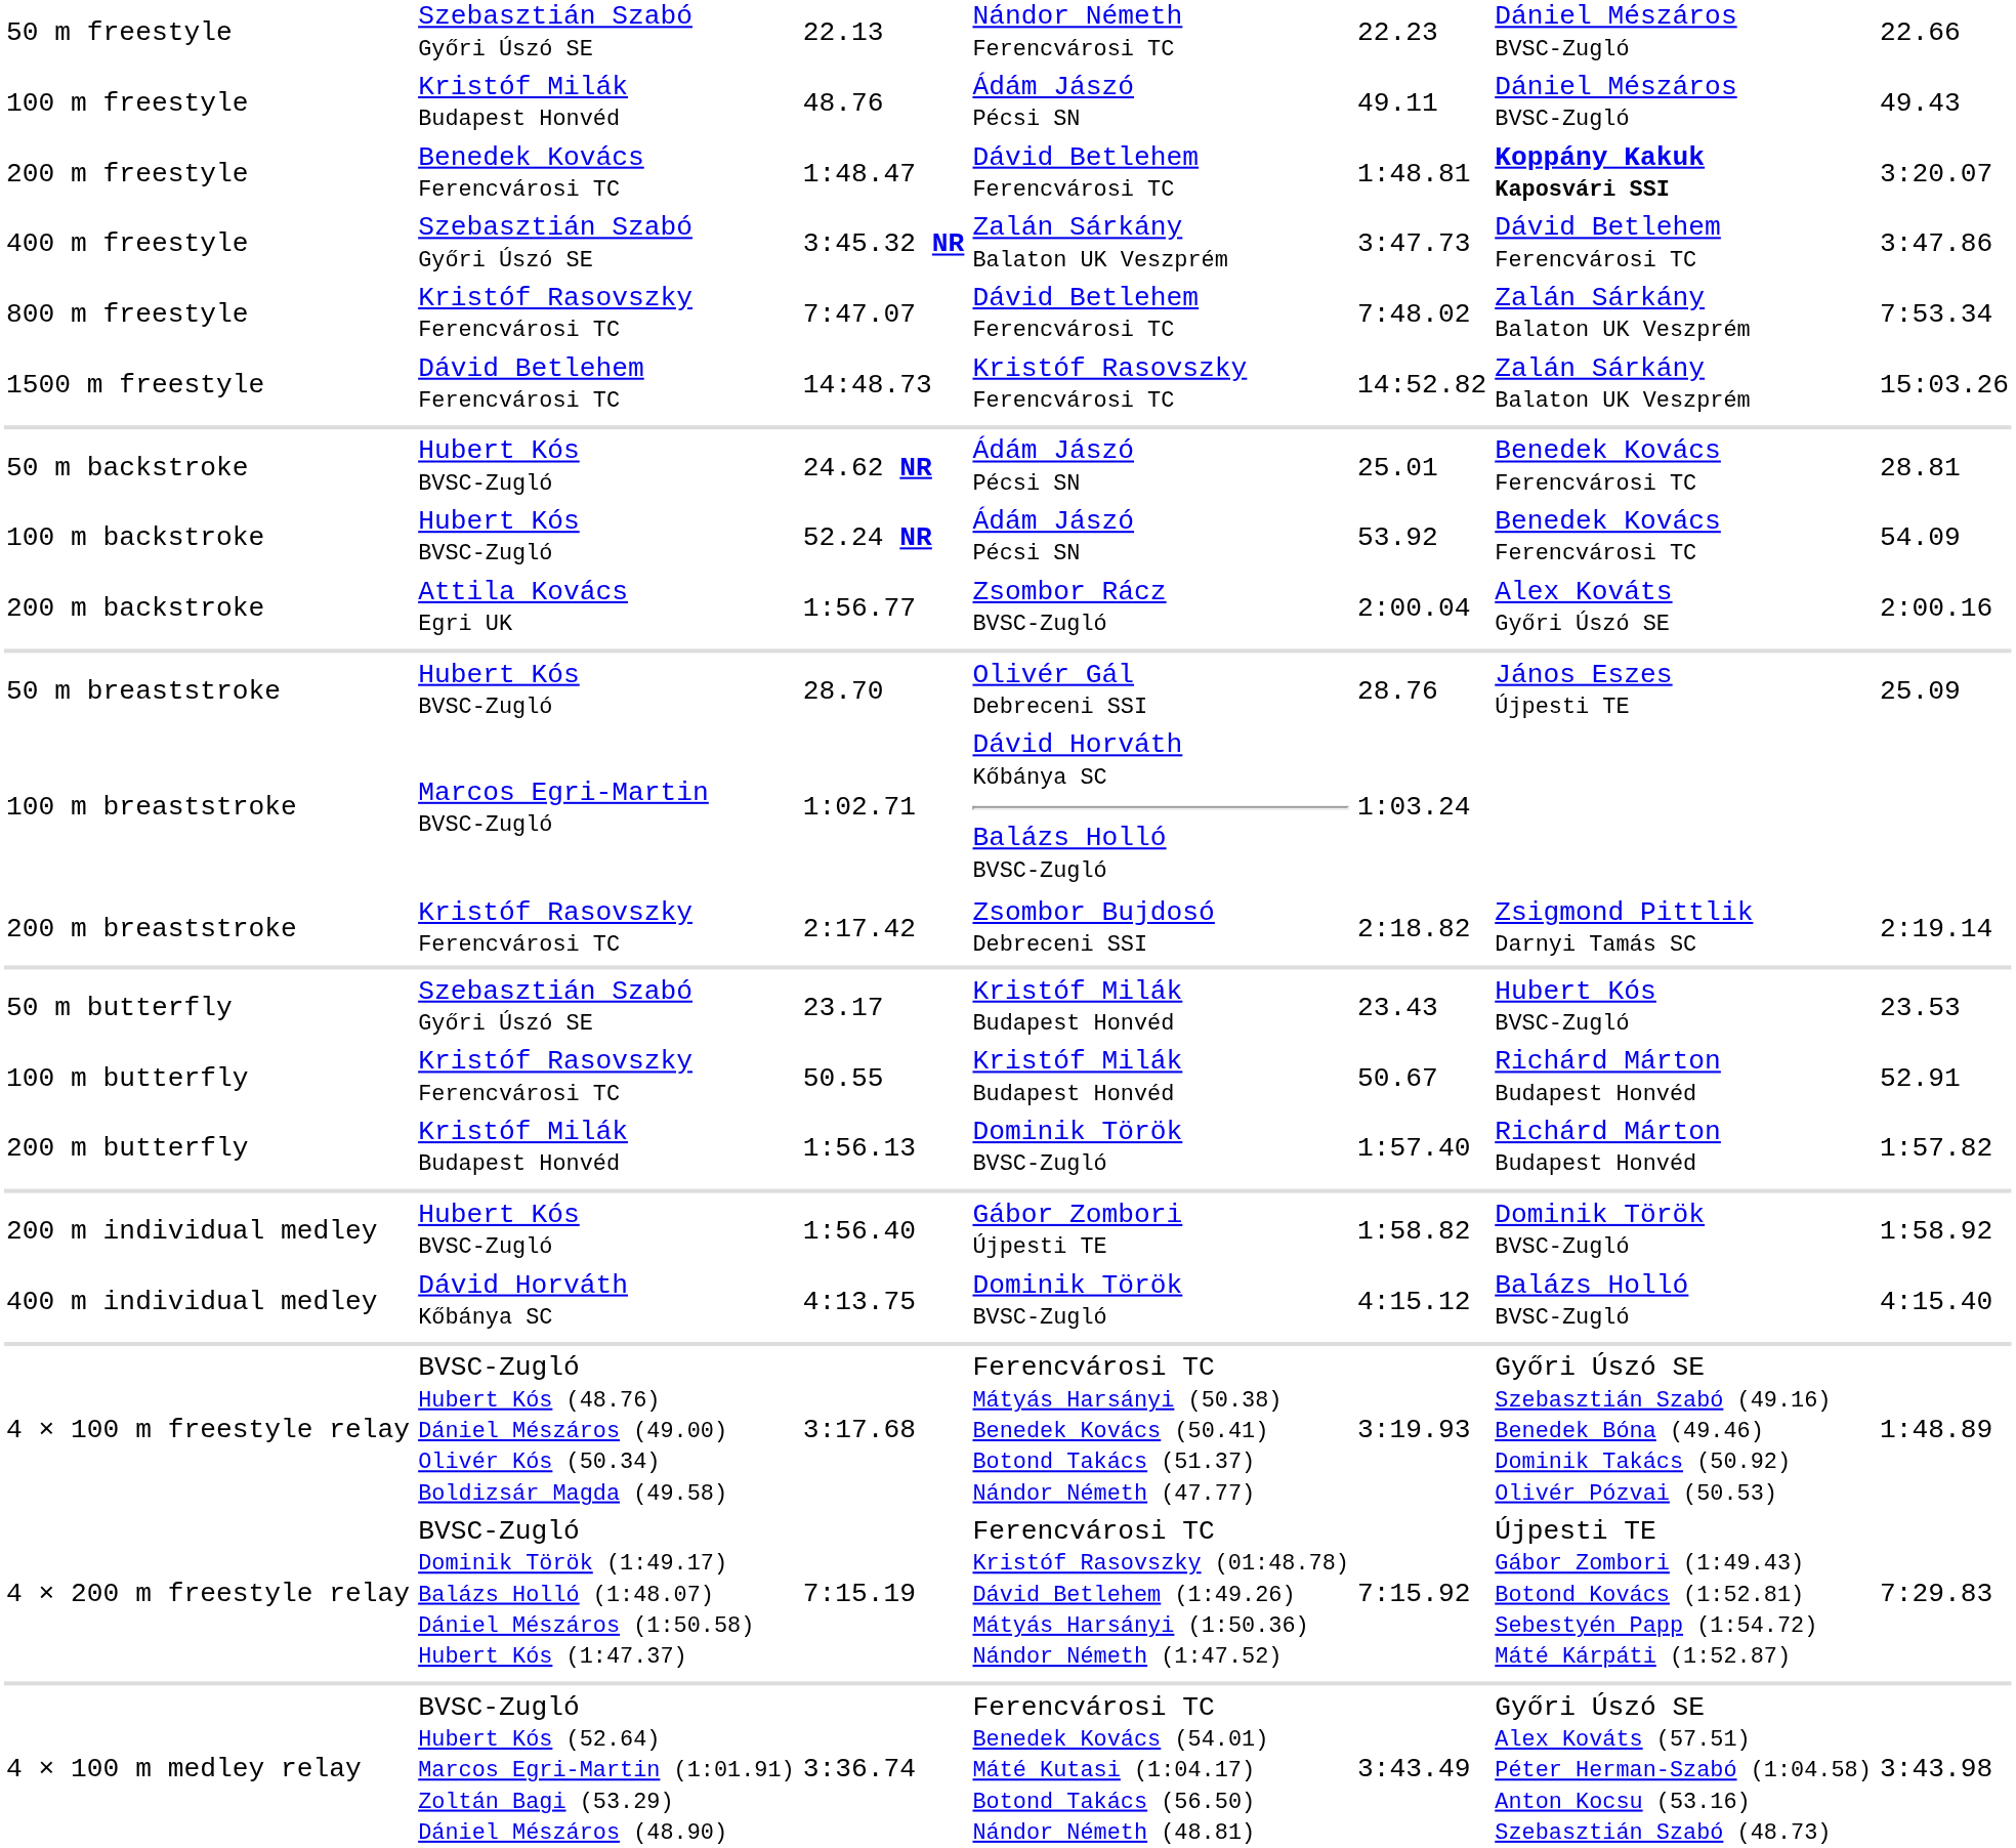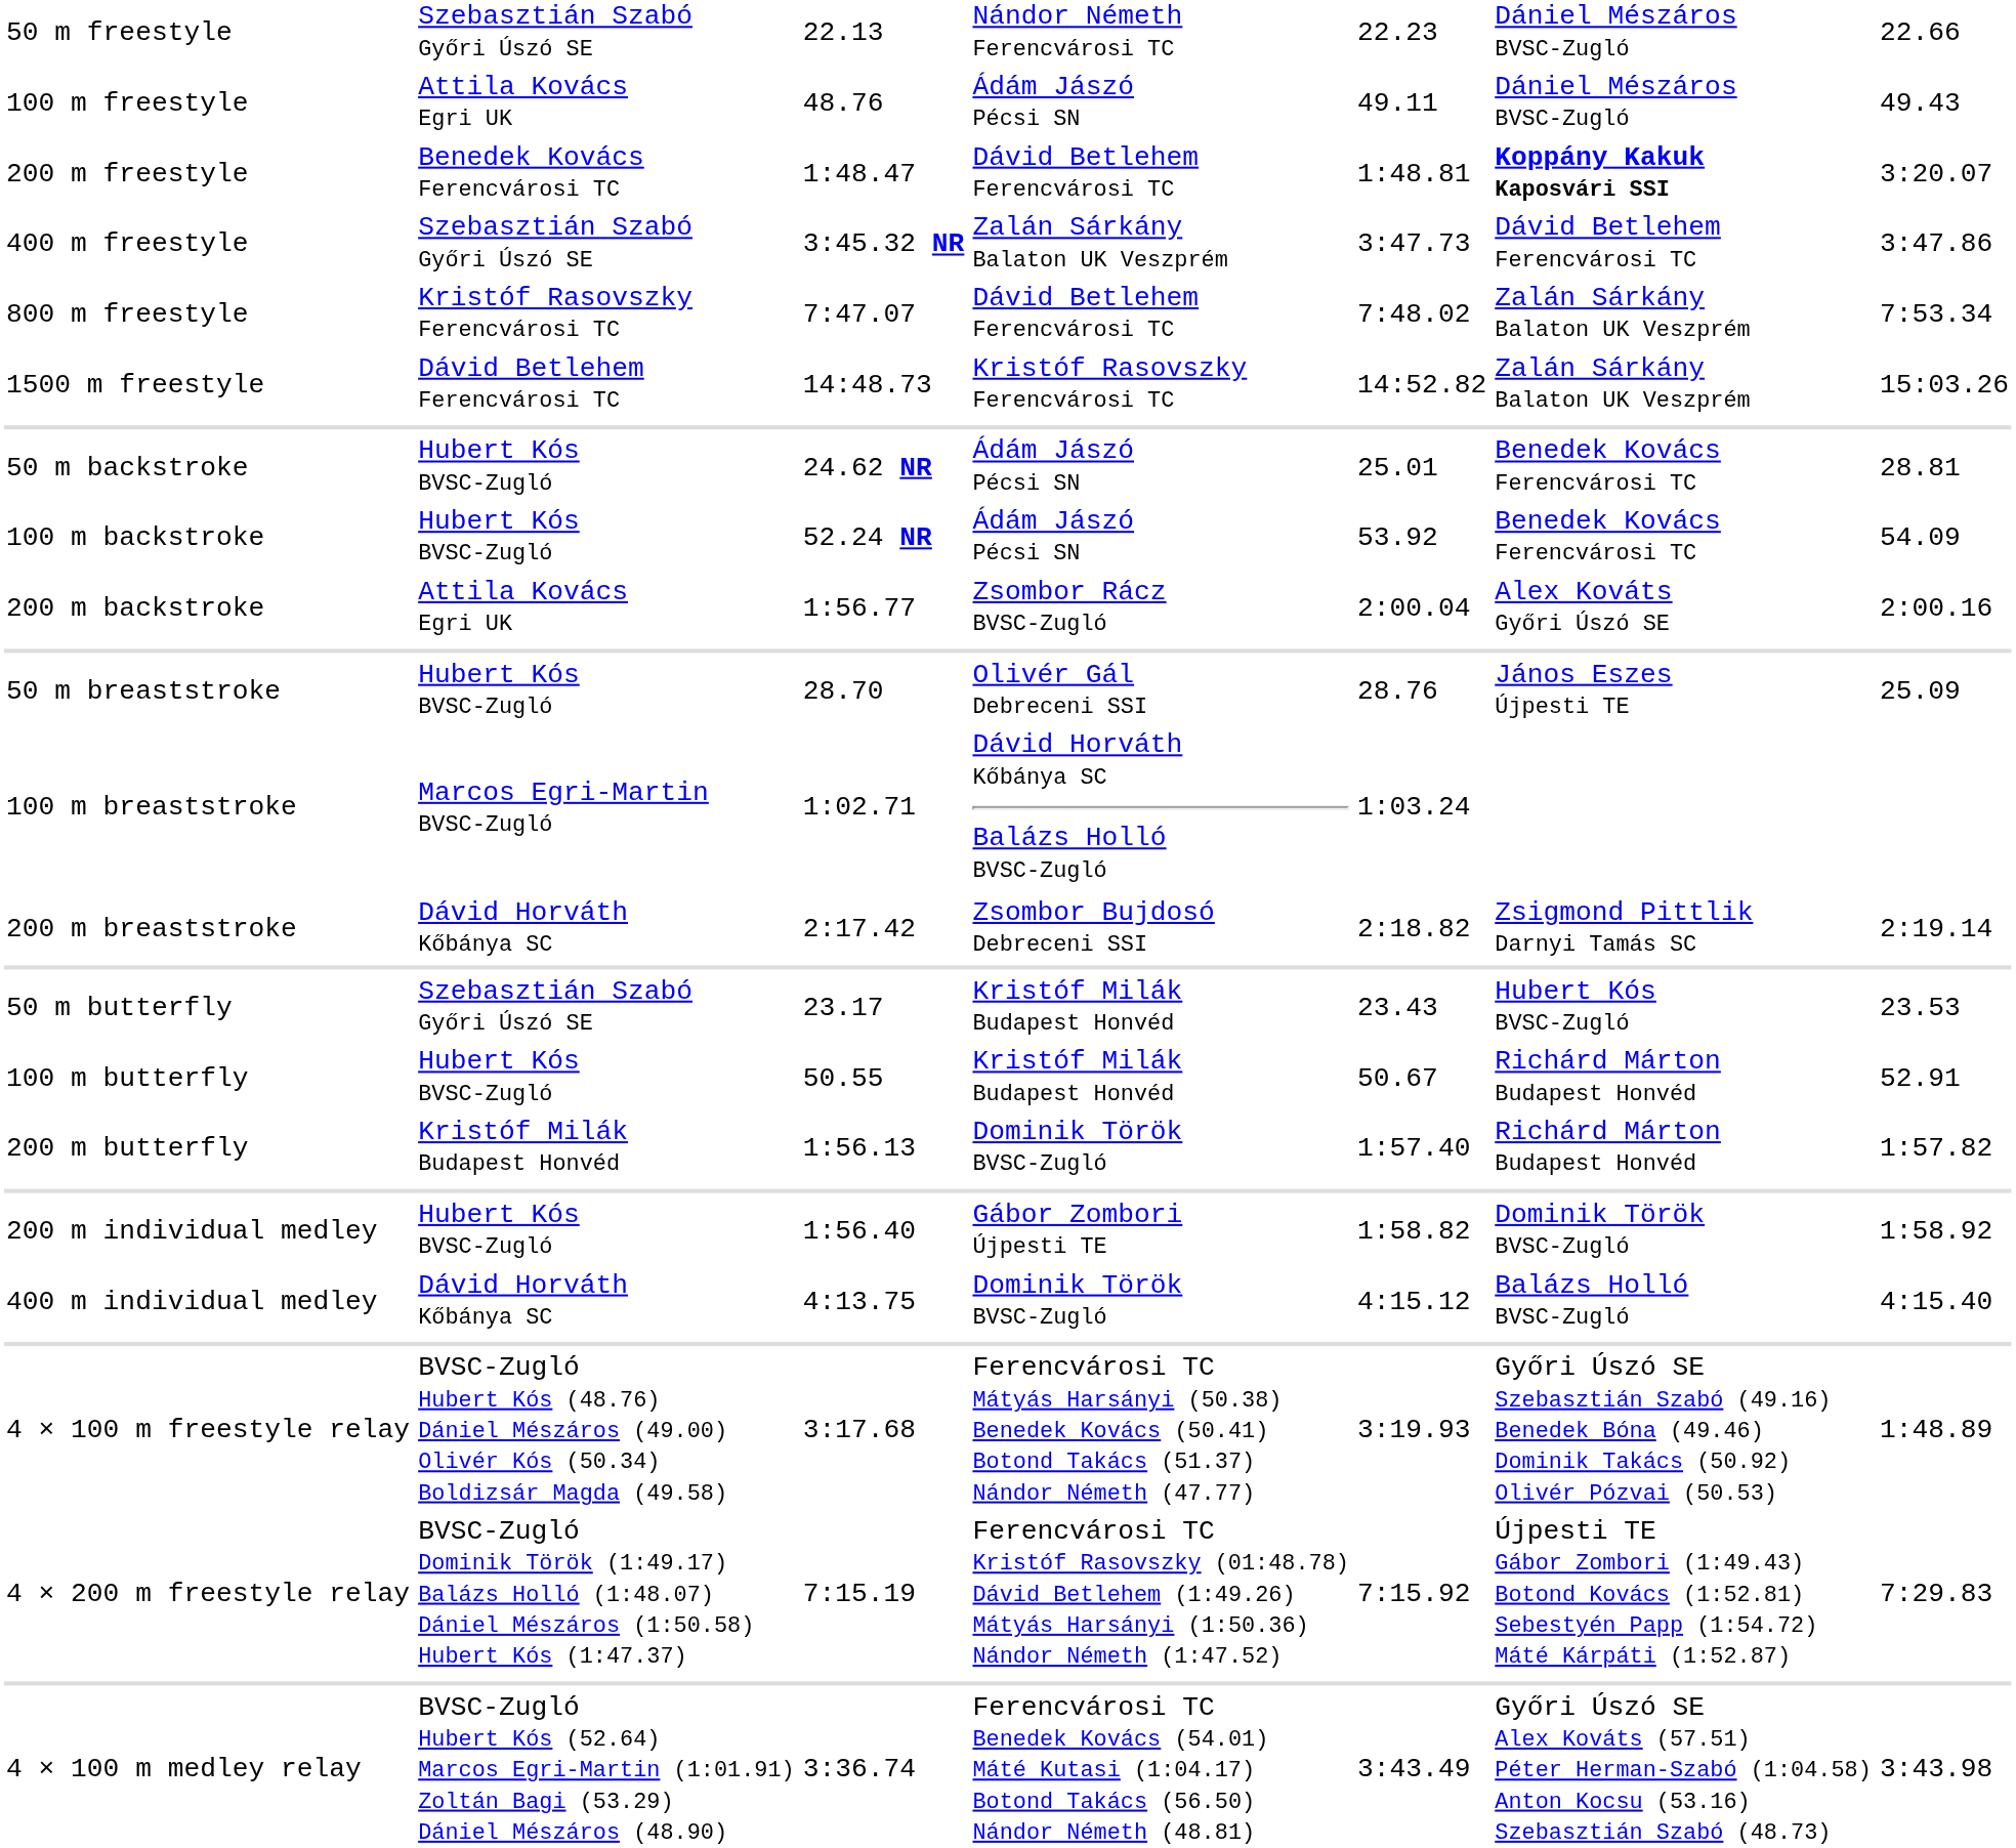100 m freestyle | column 2: Kristóf Milák Budapest Honvéd -> Attila Kovács Egri UK
200 m breaststroke | column 2: Kristóf Rasovszky Ferencvárosi TC -> Dávid Horváth Kőbánya SC
100 m butterfly | column 2: Kristóf Rasovszky Ferencvárosi TC -> Hubert Kós BVSC-Zugló
